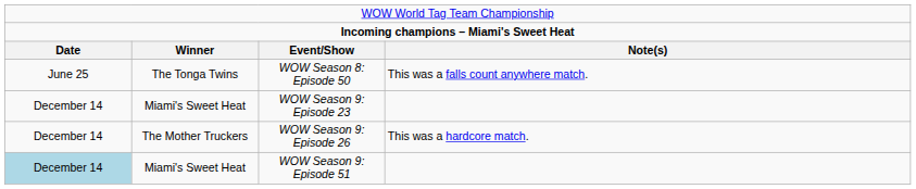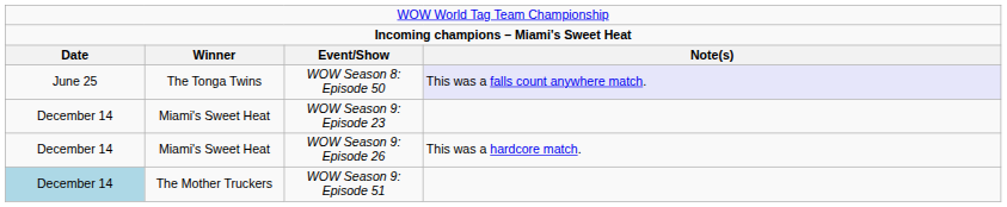WOW Season 8: Episode 50 | column 4: no background -> lavender background
WOW Season 9: Episode 26 | column 2: The Mother Truckers -> Miami's Sweet Heat
WOW Season 9: Episode 51 | column 2: Miami's Sweet Heat -> The Mother Truckers
